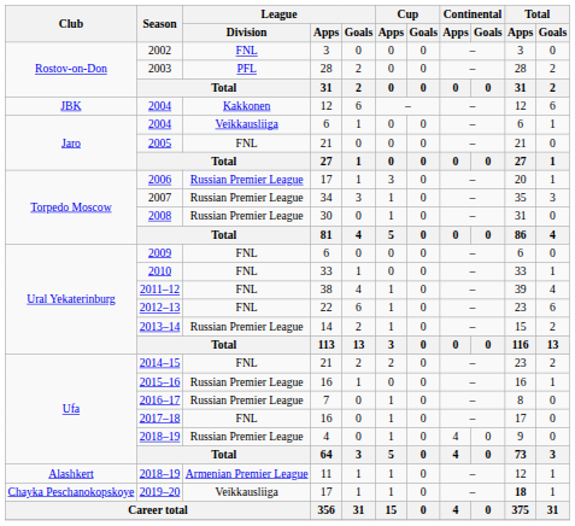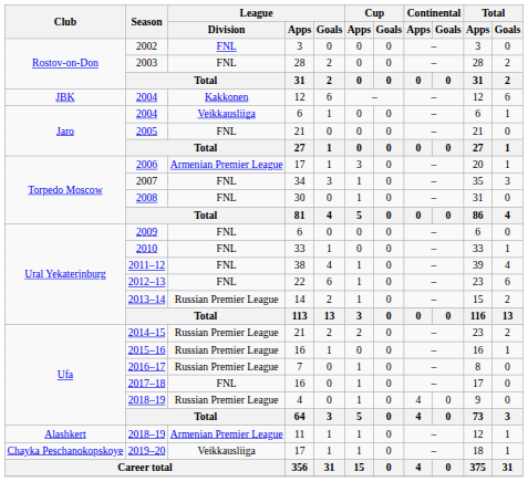2003 | League / Division: PFL -> FNL
2006 | League / Division: Russian Premier League -> Armenian Premier League
2007 | League / Division: Russian Premier League -> FNL
2008 | League / Division: Russian Premier League -> FNL
2014–15 | League / Division: FNL -> Russian Premier League
2019–20 | Total / Apps: bold -> normal
